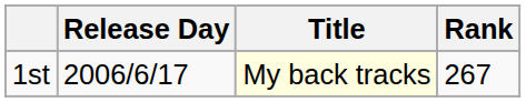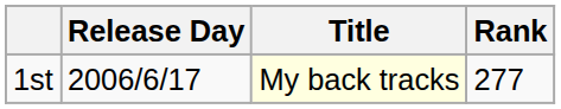1st | Rank: 267 -> 277
